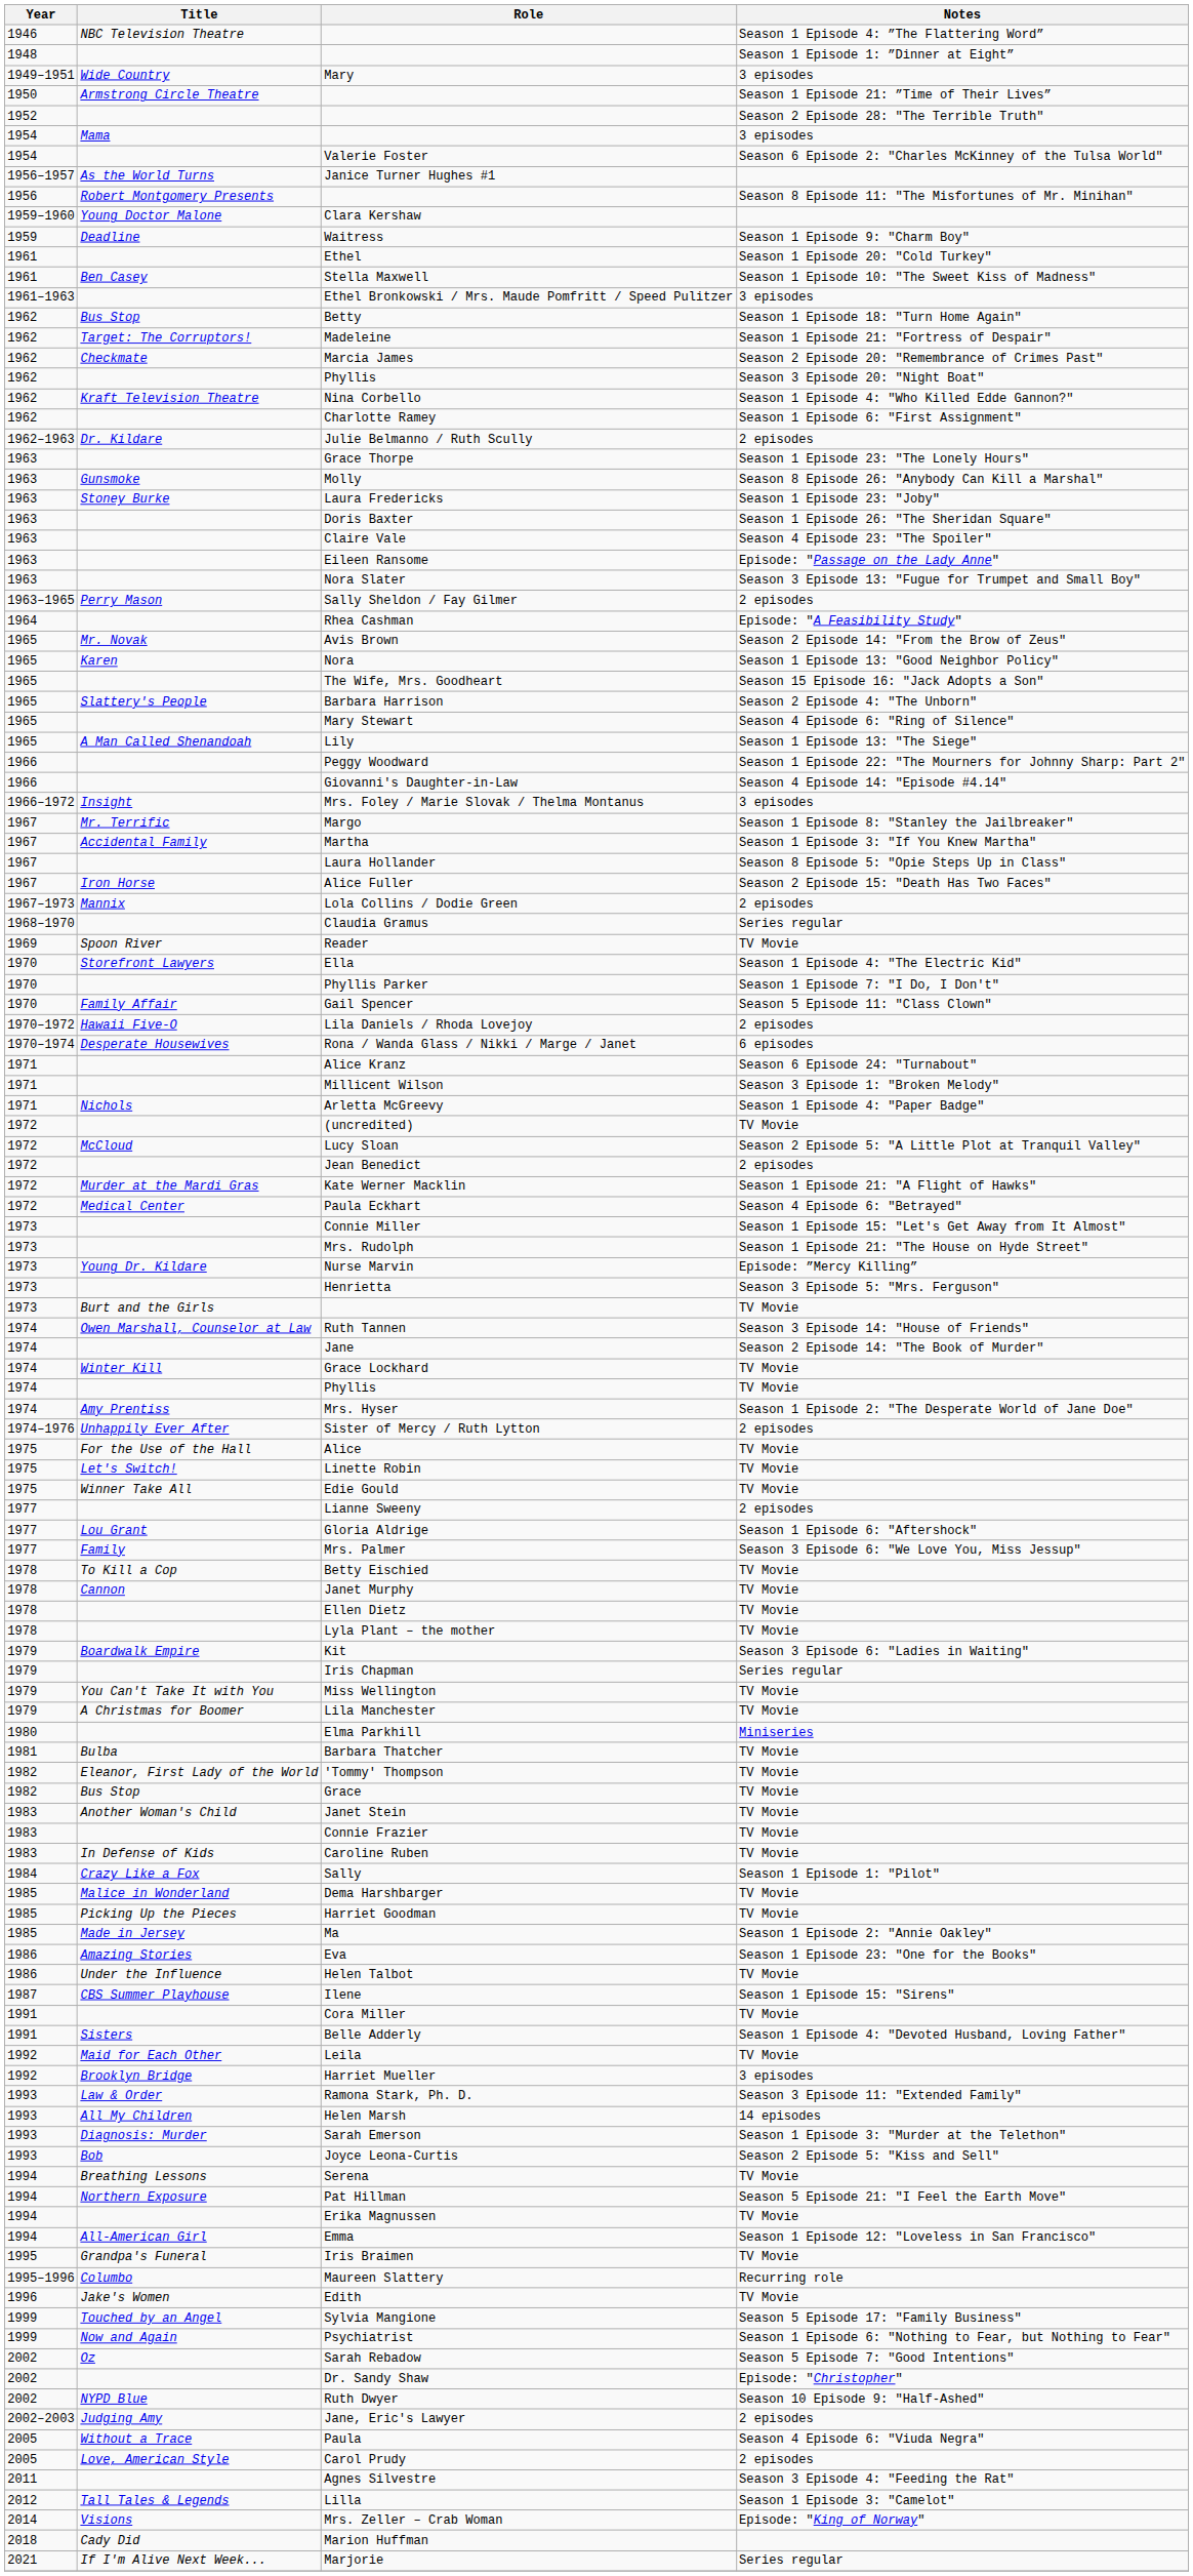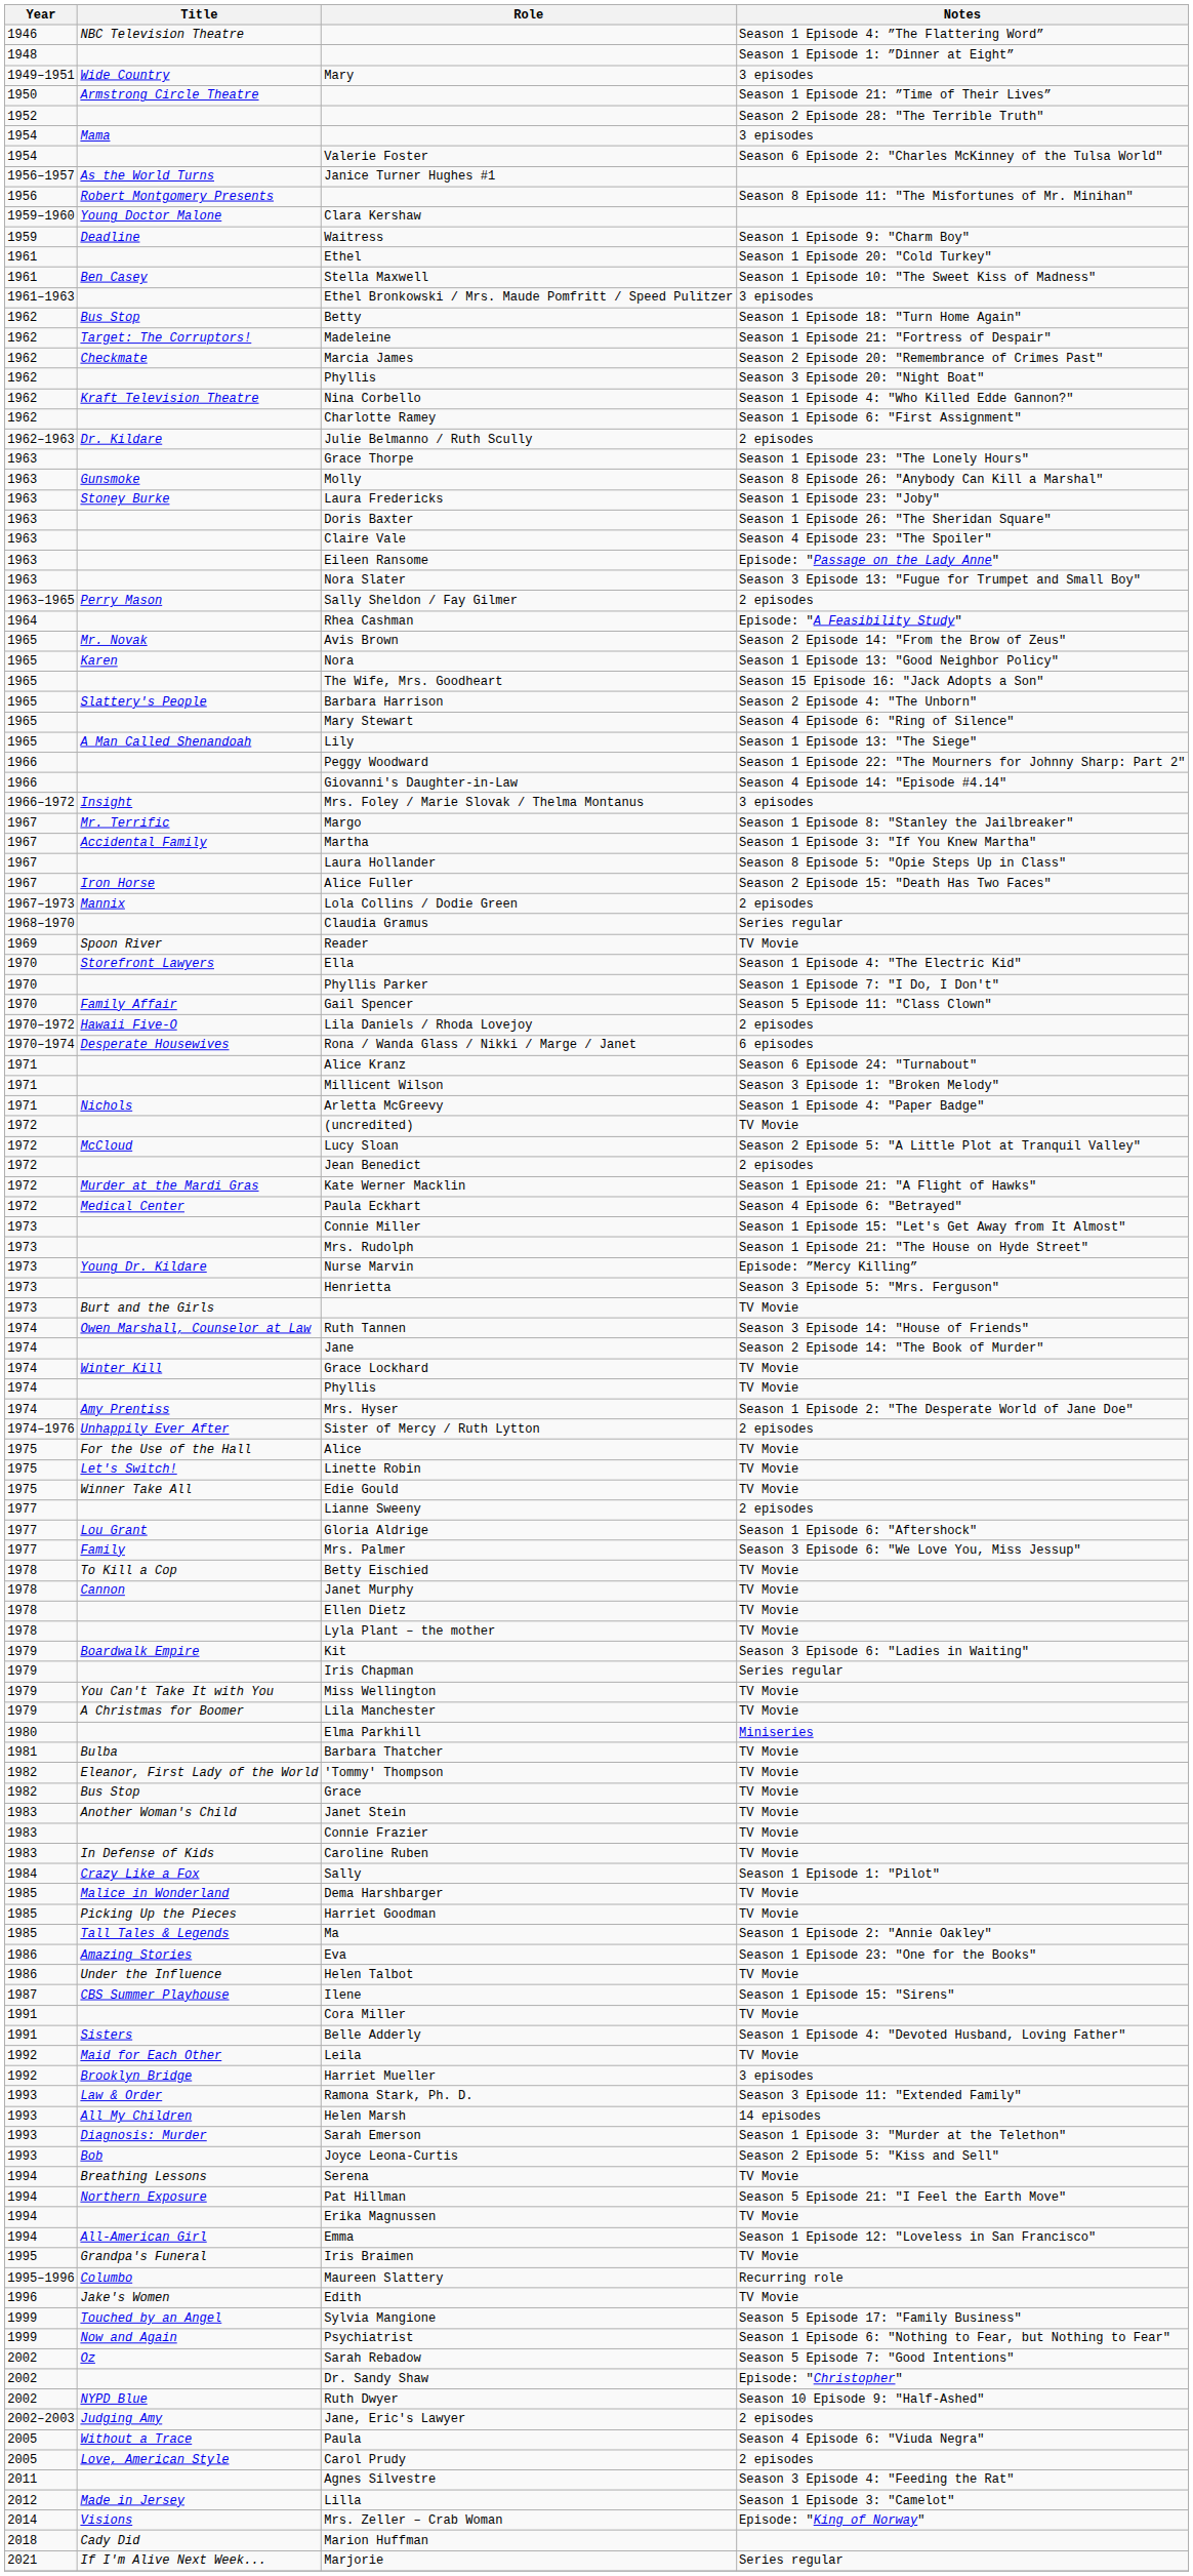Ma | Title: Made in Jersey -> Tall Tales & Legends
Lilla | Title: Tall Tales & Legends -> Made in Jersey
